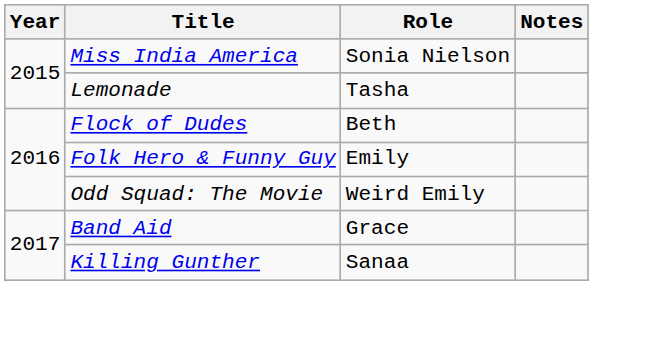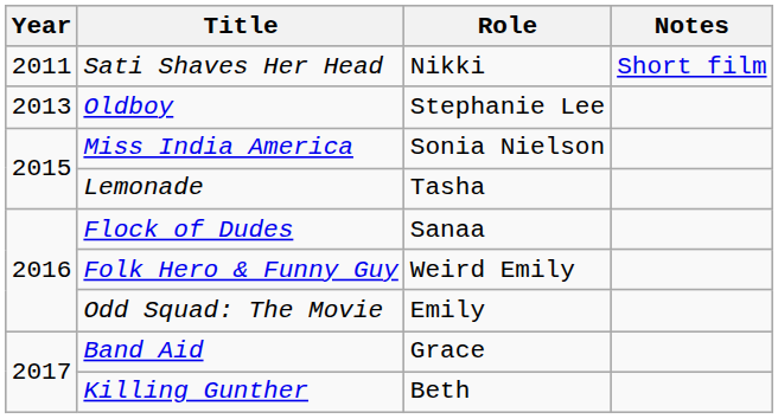+ row: 2011 | Sati Shaves Her Head | Nikki | Short film
+ row: 2013 | Oldboy | Stephanie Lee
Flock of Dudes | Role: Beth -> Sanaa
Folk Hero & Funny Guy | Role: Emily -> Weird Emily
Odd Squad: The Movie | Role: Weird Emily -> Emily
Killing Gunther | Role: Sanaa -> Beth
